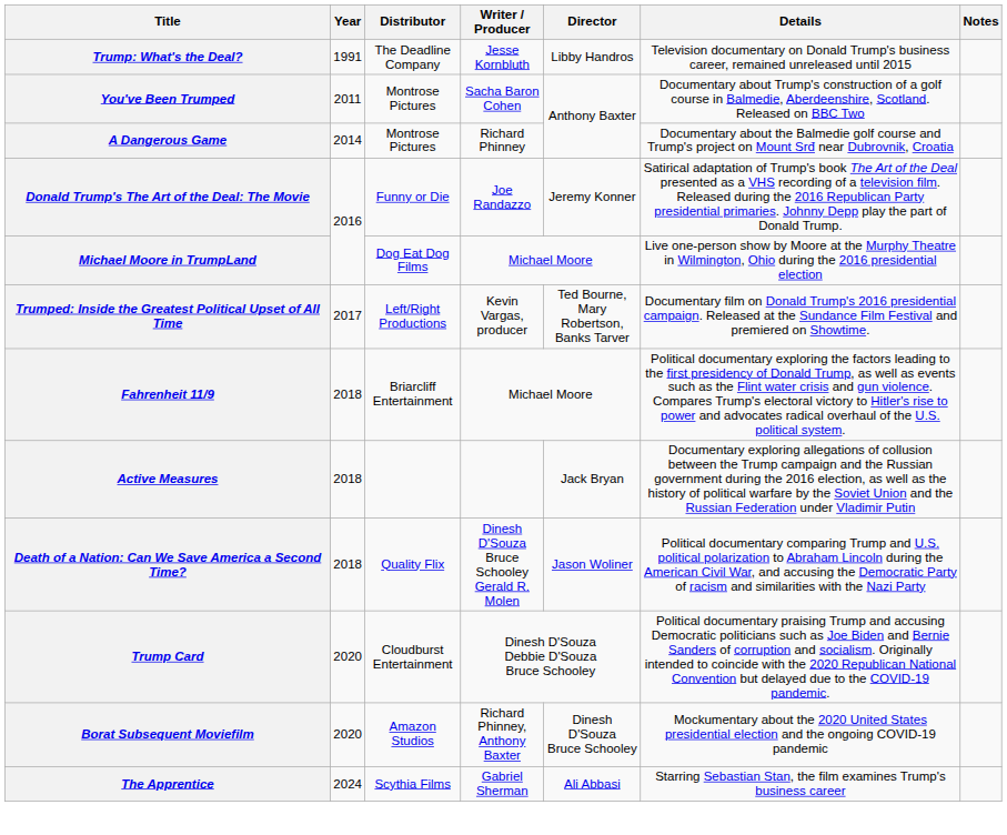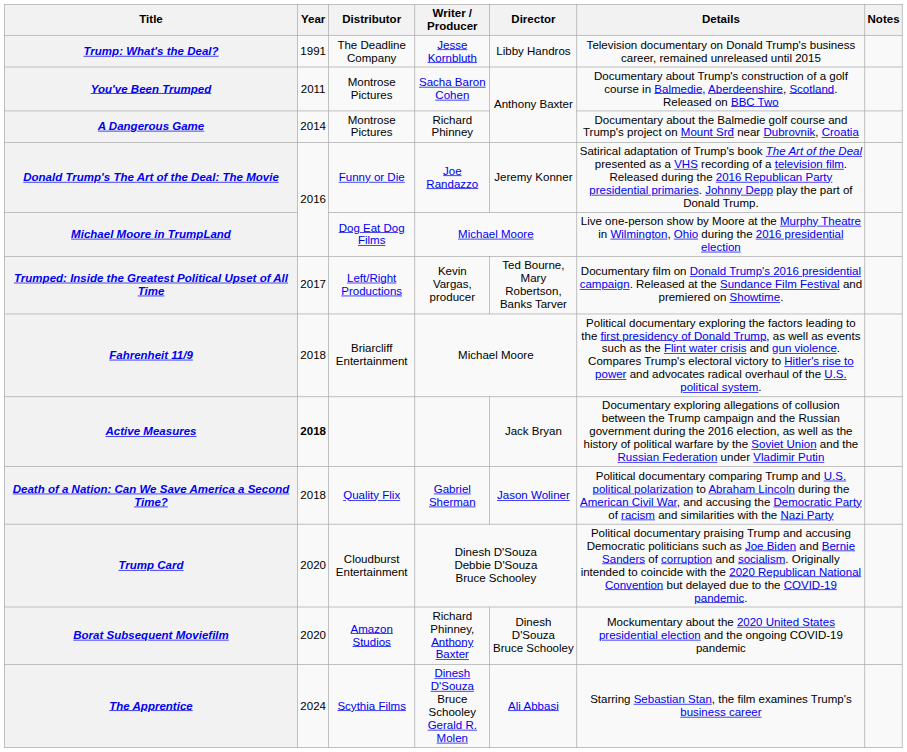Active Measures | Year: normal -> bold
Death of a Nation: Can We Save America a Second Time? | Writer / Producer: Dinesh D'Souza Bruce Schooley Gerald R. Molen -> Gabriel Sherman
The Apprentice | Writer / Producer: Gabriel Sherman -> Dinesh D'Souza Bruce Schooley Gerald R. Molen
